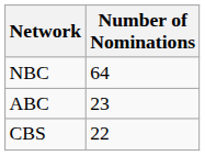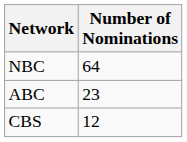CBS | Number of Nominations: 22 -> 12
